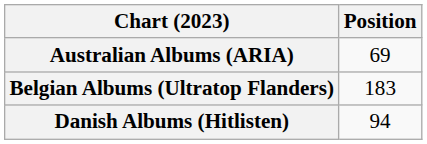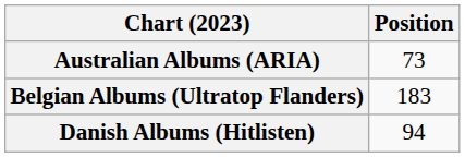Australian Albums (ARIA) | Position: 69 -> 73
